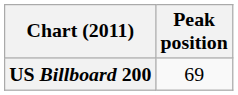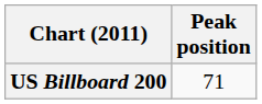US Billboard 200 | Peak position: 69 -> 71
